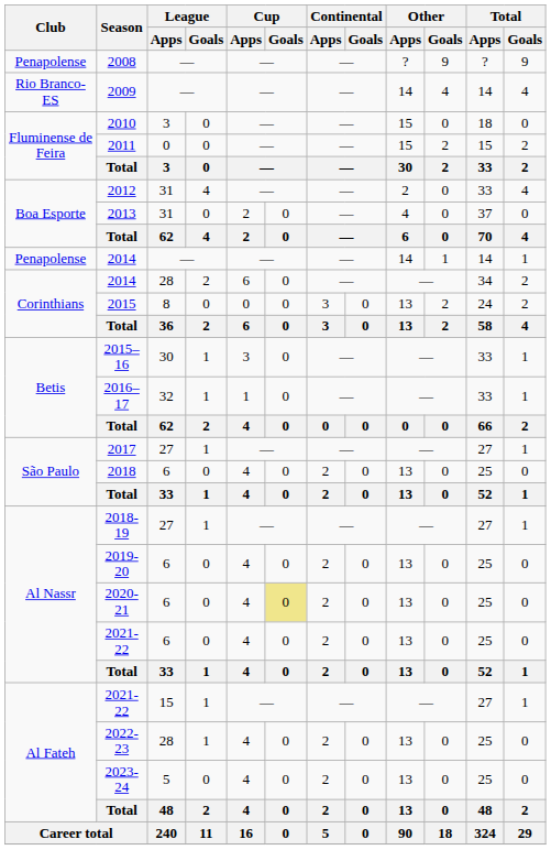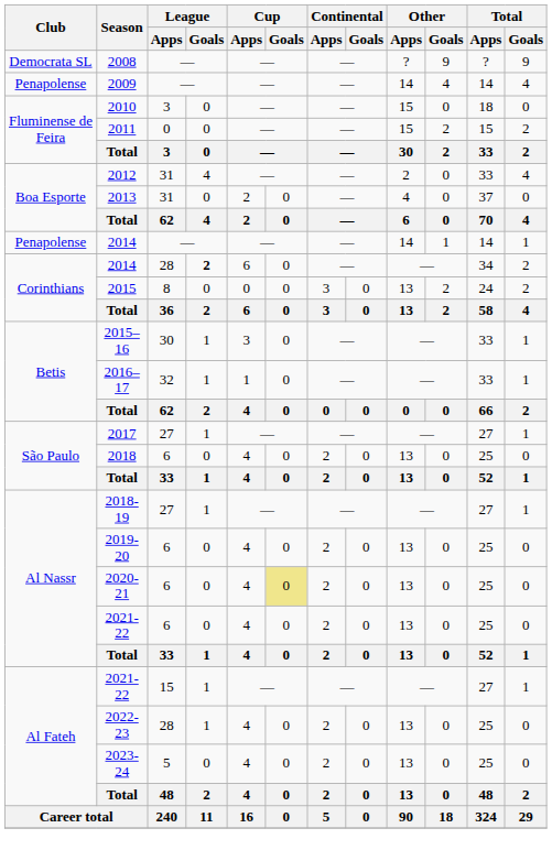2008 | Club: Penapolense -> Democrata SL
2009 | Club: Rio Branco-ES -> Penapolense
2014 / 28 | League / Goals: normal -> bold
